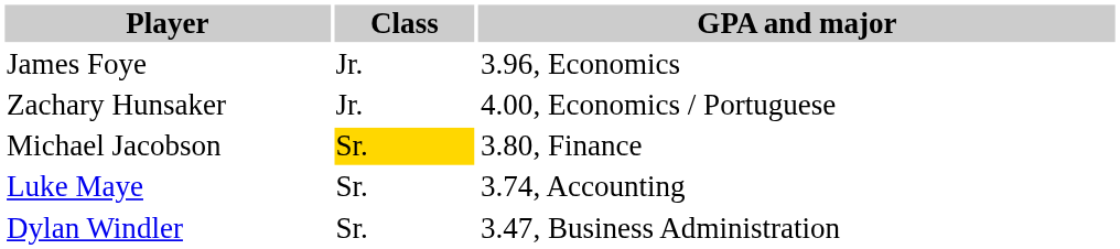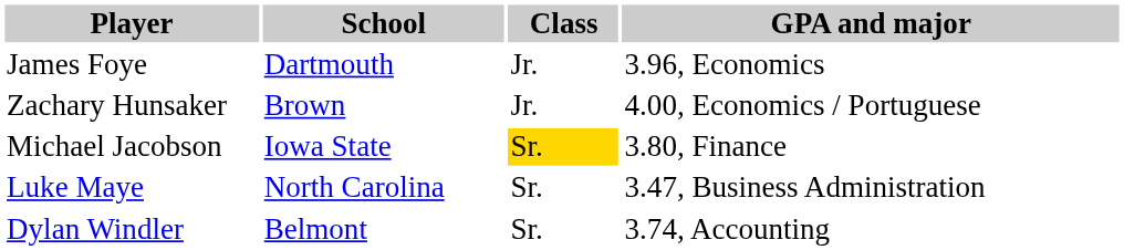+ column: School | Dartmouth | Brown | Iowa State | North Carolina | Belmont
Luke Maye | GPA and major: 3.74, Accounting -> 3.47, Business Administration
Dylan Windler | GPA and major: 3.47, Business Administration -> 3.74, Accounting
